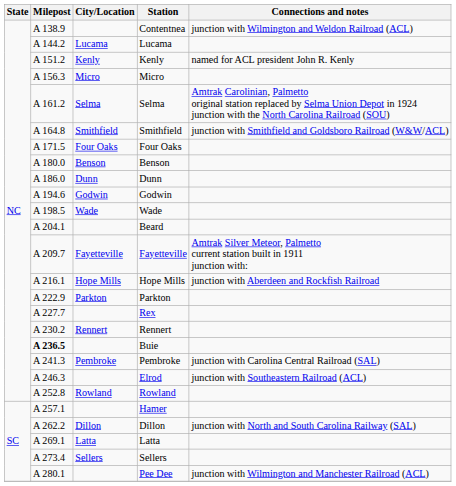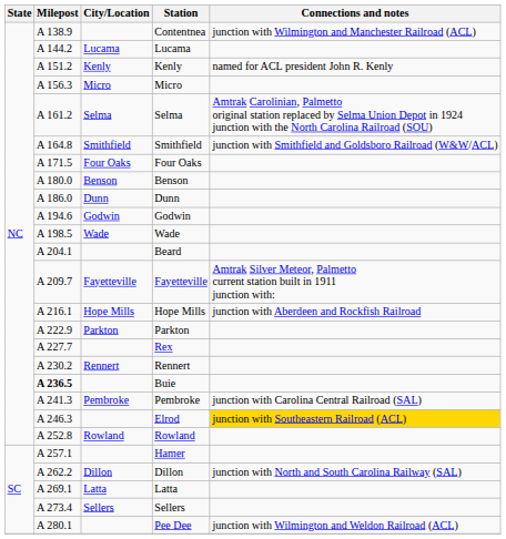Contentnea | Connections and notes: junction with Wilmington and Weldon Railroad (ACL) -> junction with Wilmington and Manchester Railroad (ACL)
Elrod | Connections and notes: no background -> gold background
Pee Dee | Connections and notes: junction with Wilmington and Manchester Railroad (ACL) -> junction with Wilmington and Weldon Railroad (ACL)
